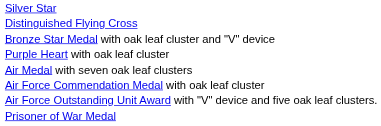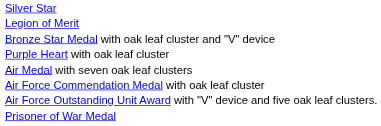+ row: Legion of Merit
- row: Distinguished Flying Cross
